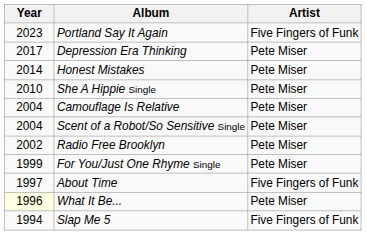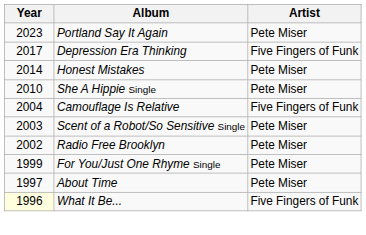Portland Say It Again | Artist: Five Fingers of Funk -> Pete Miser
Depression Era Thinking | Artist: Pete Miser -> Five Fingers of Funk
Camouflage Is Relative | Artist: Pete Miser -> Five Fingers of Funk
Scent of a Robot/So Sensitive Single | Year: 2004 -> 2003
About Time | Artist: Five Fingers of Funk -> Pete Miser
What It Be... | Artist: Pete Miser -> Five Fingers of Funk
- row: 1994 | Slap Me 5 | Five Fingers of Funk
